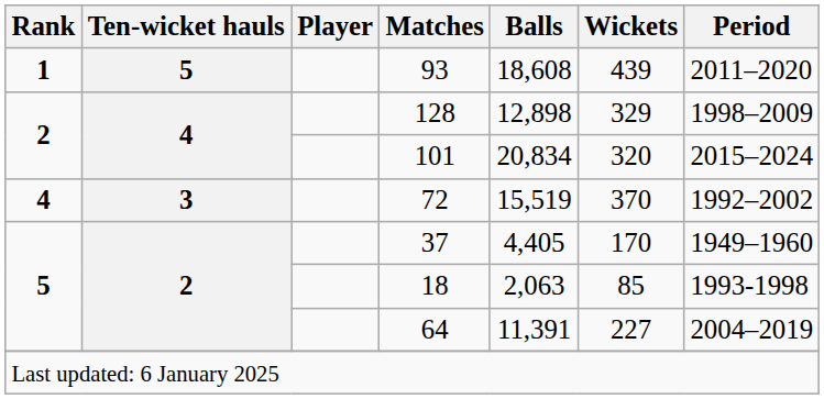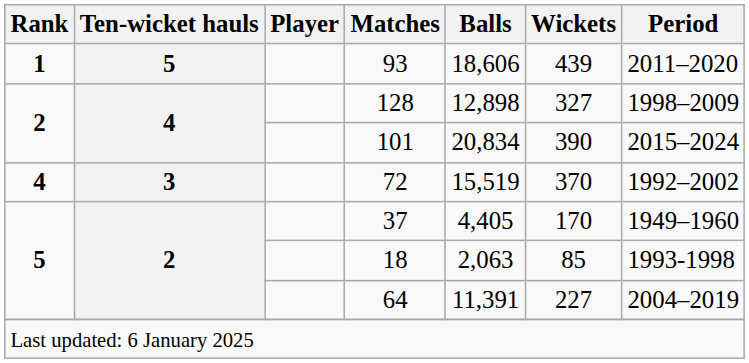93 | Balls: 18,608 -> 18,606
128 | Wickets: 329 -> 327
101 | Wickets: 320 -> 390
